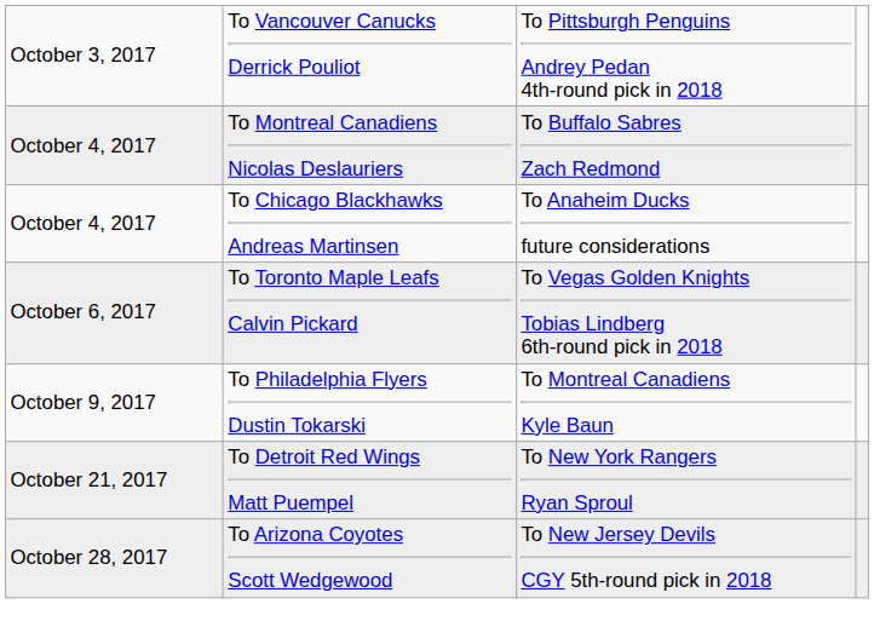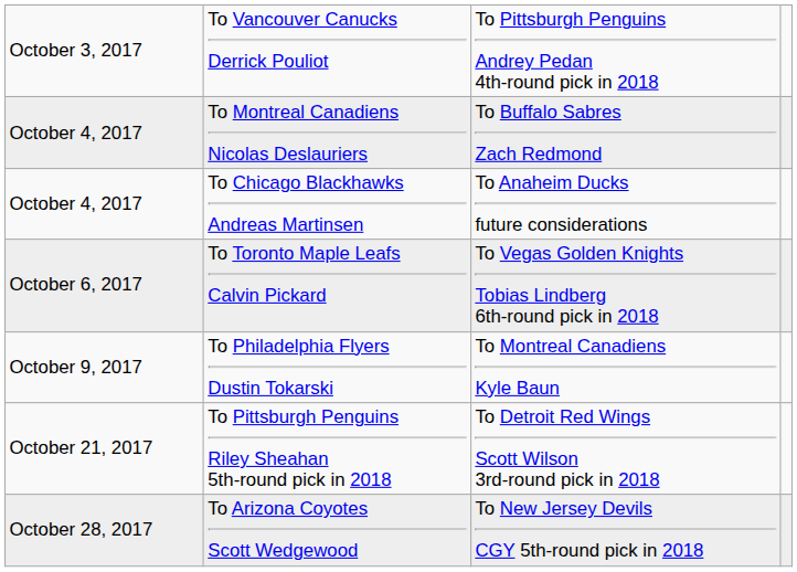- row: October 21, 2017 | To Detroit Red Wings Matt Puempel | To New York Rangers Ryan Sproul
+ row: October 21, 2017 | To Pittsburgh Penguins Riley Sheahan 5th-round pick in 2018 | To Detroit Red Wings Scott Wilson 3rd-round pick in 2018
